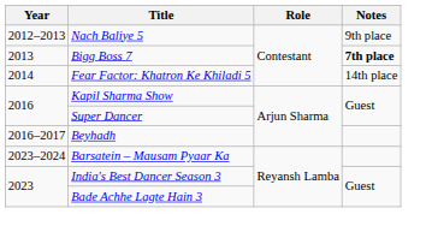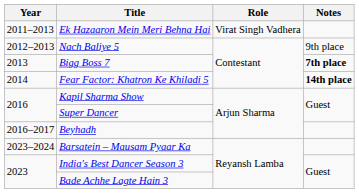+ row: 2011–2013 | Ek Hazaaron Mein Meri Behna Hai | Virat Singh Vadhera
Fear Factor: Khatron Ke Khiladi 5 | Notes: normal -> bold
